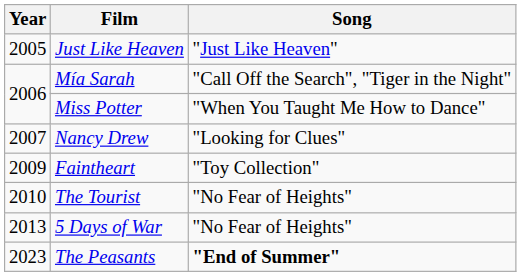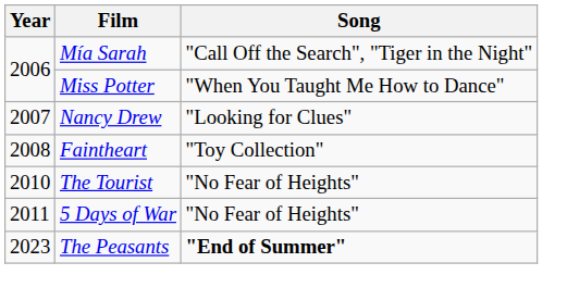- row: 2005 | Just Like Heaven | "Just Like Heaven"
Faintheart | Year: 2009 -> 2008
5 Days of War | Year: 2013 -> 2011
